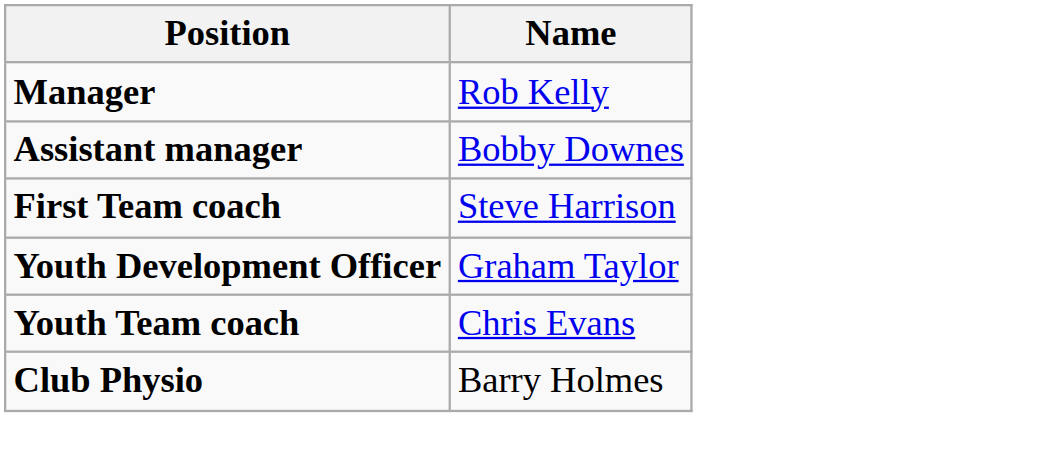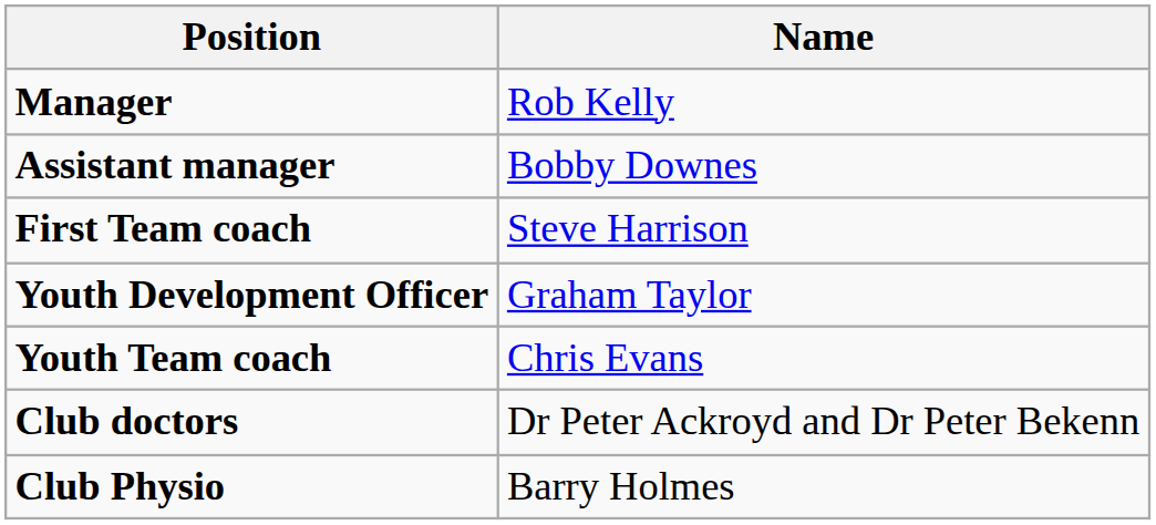+ row: Club doctors | Dr Peter Ackroyd and Dr Peter Bekenn
